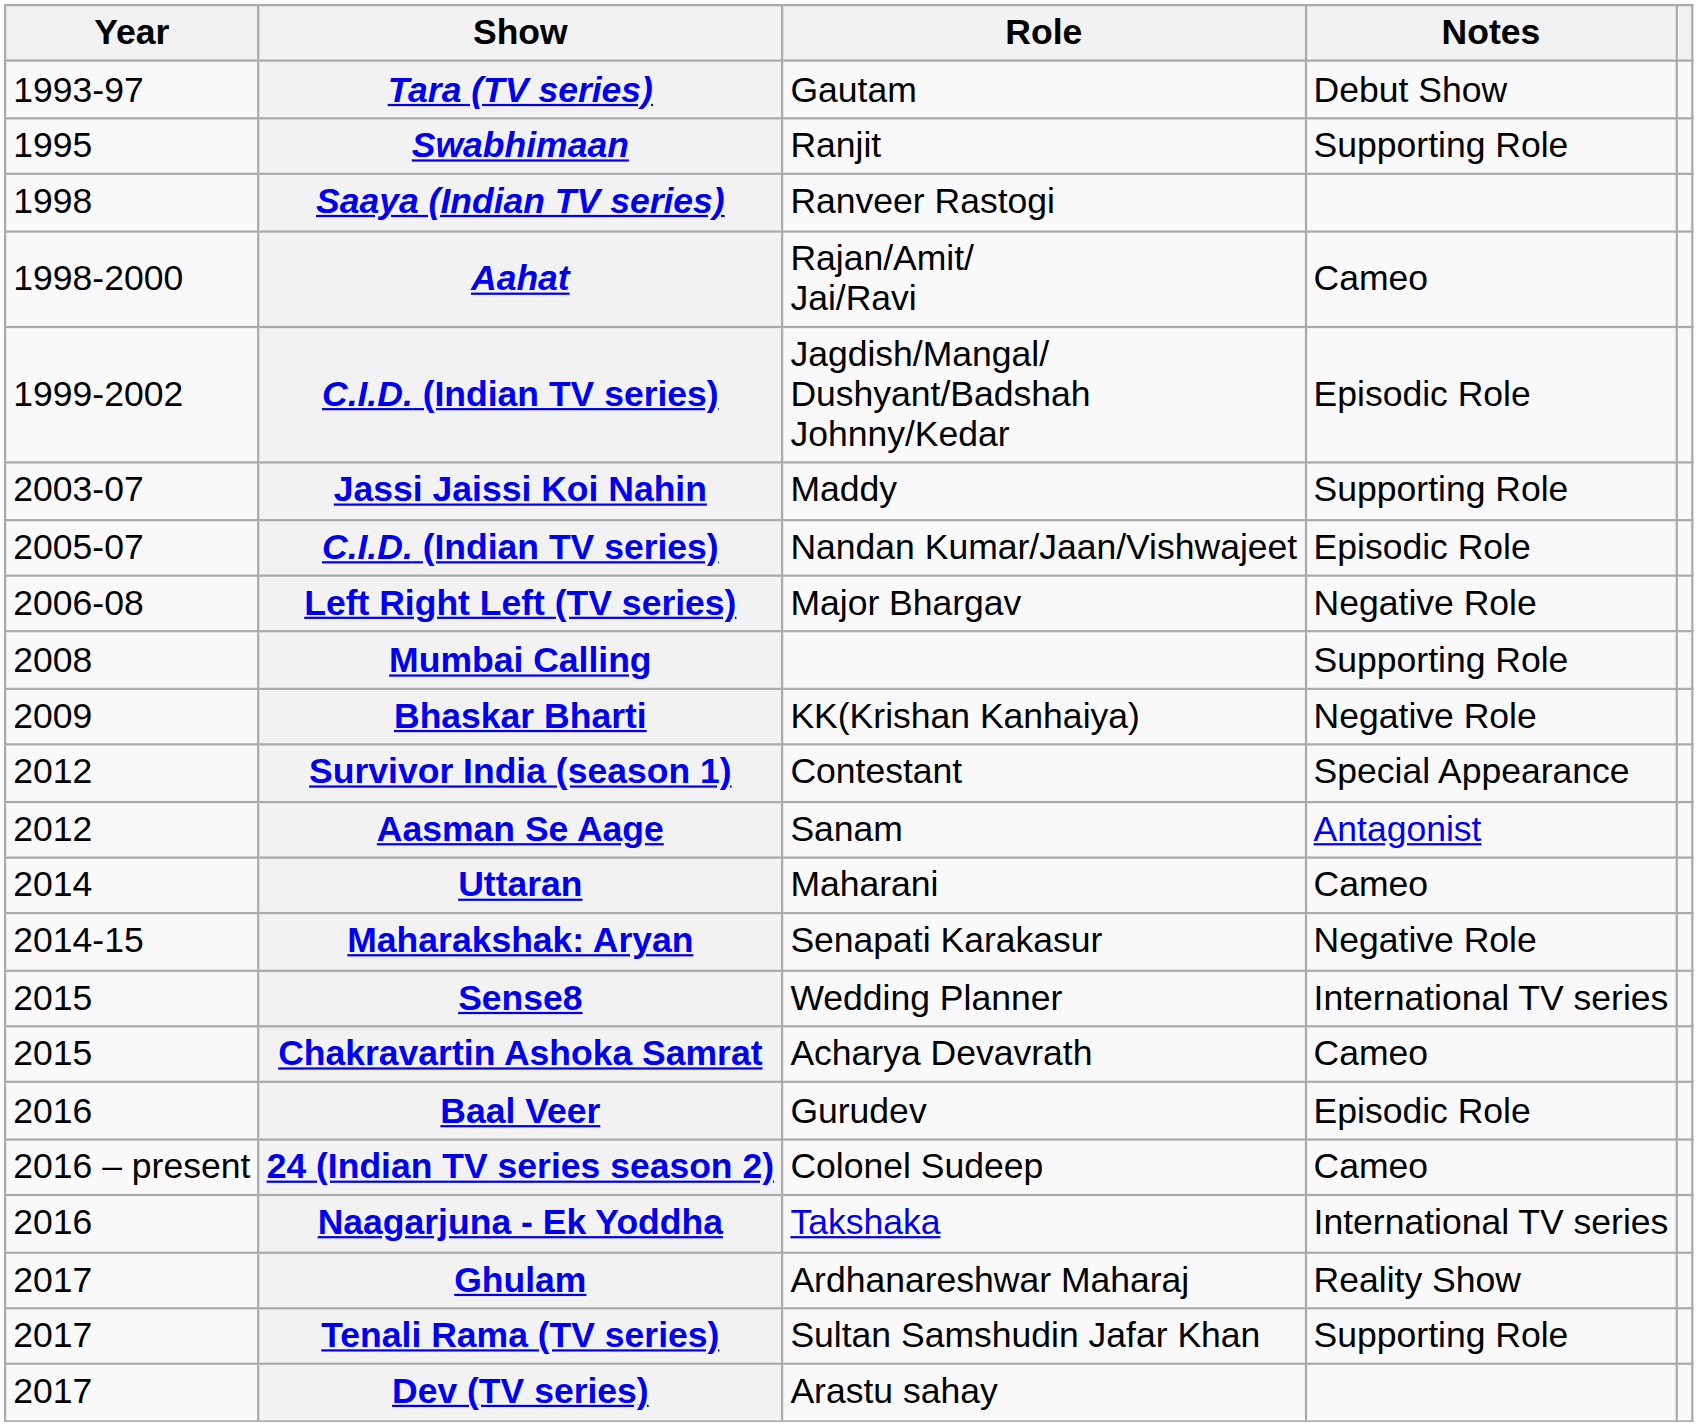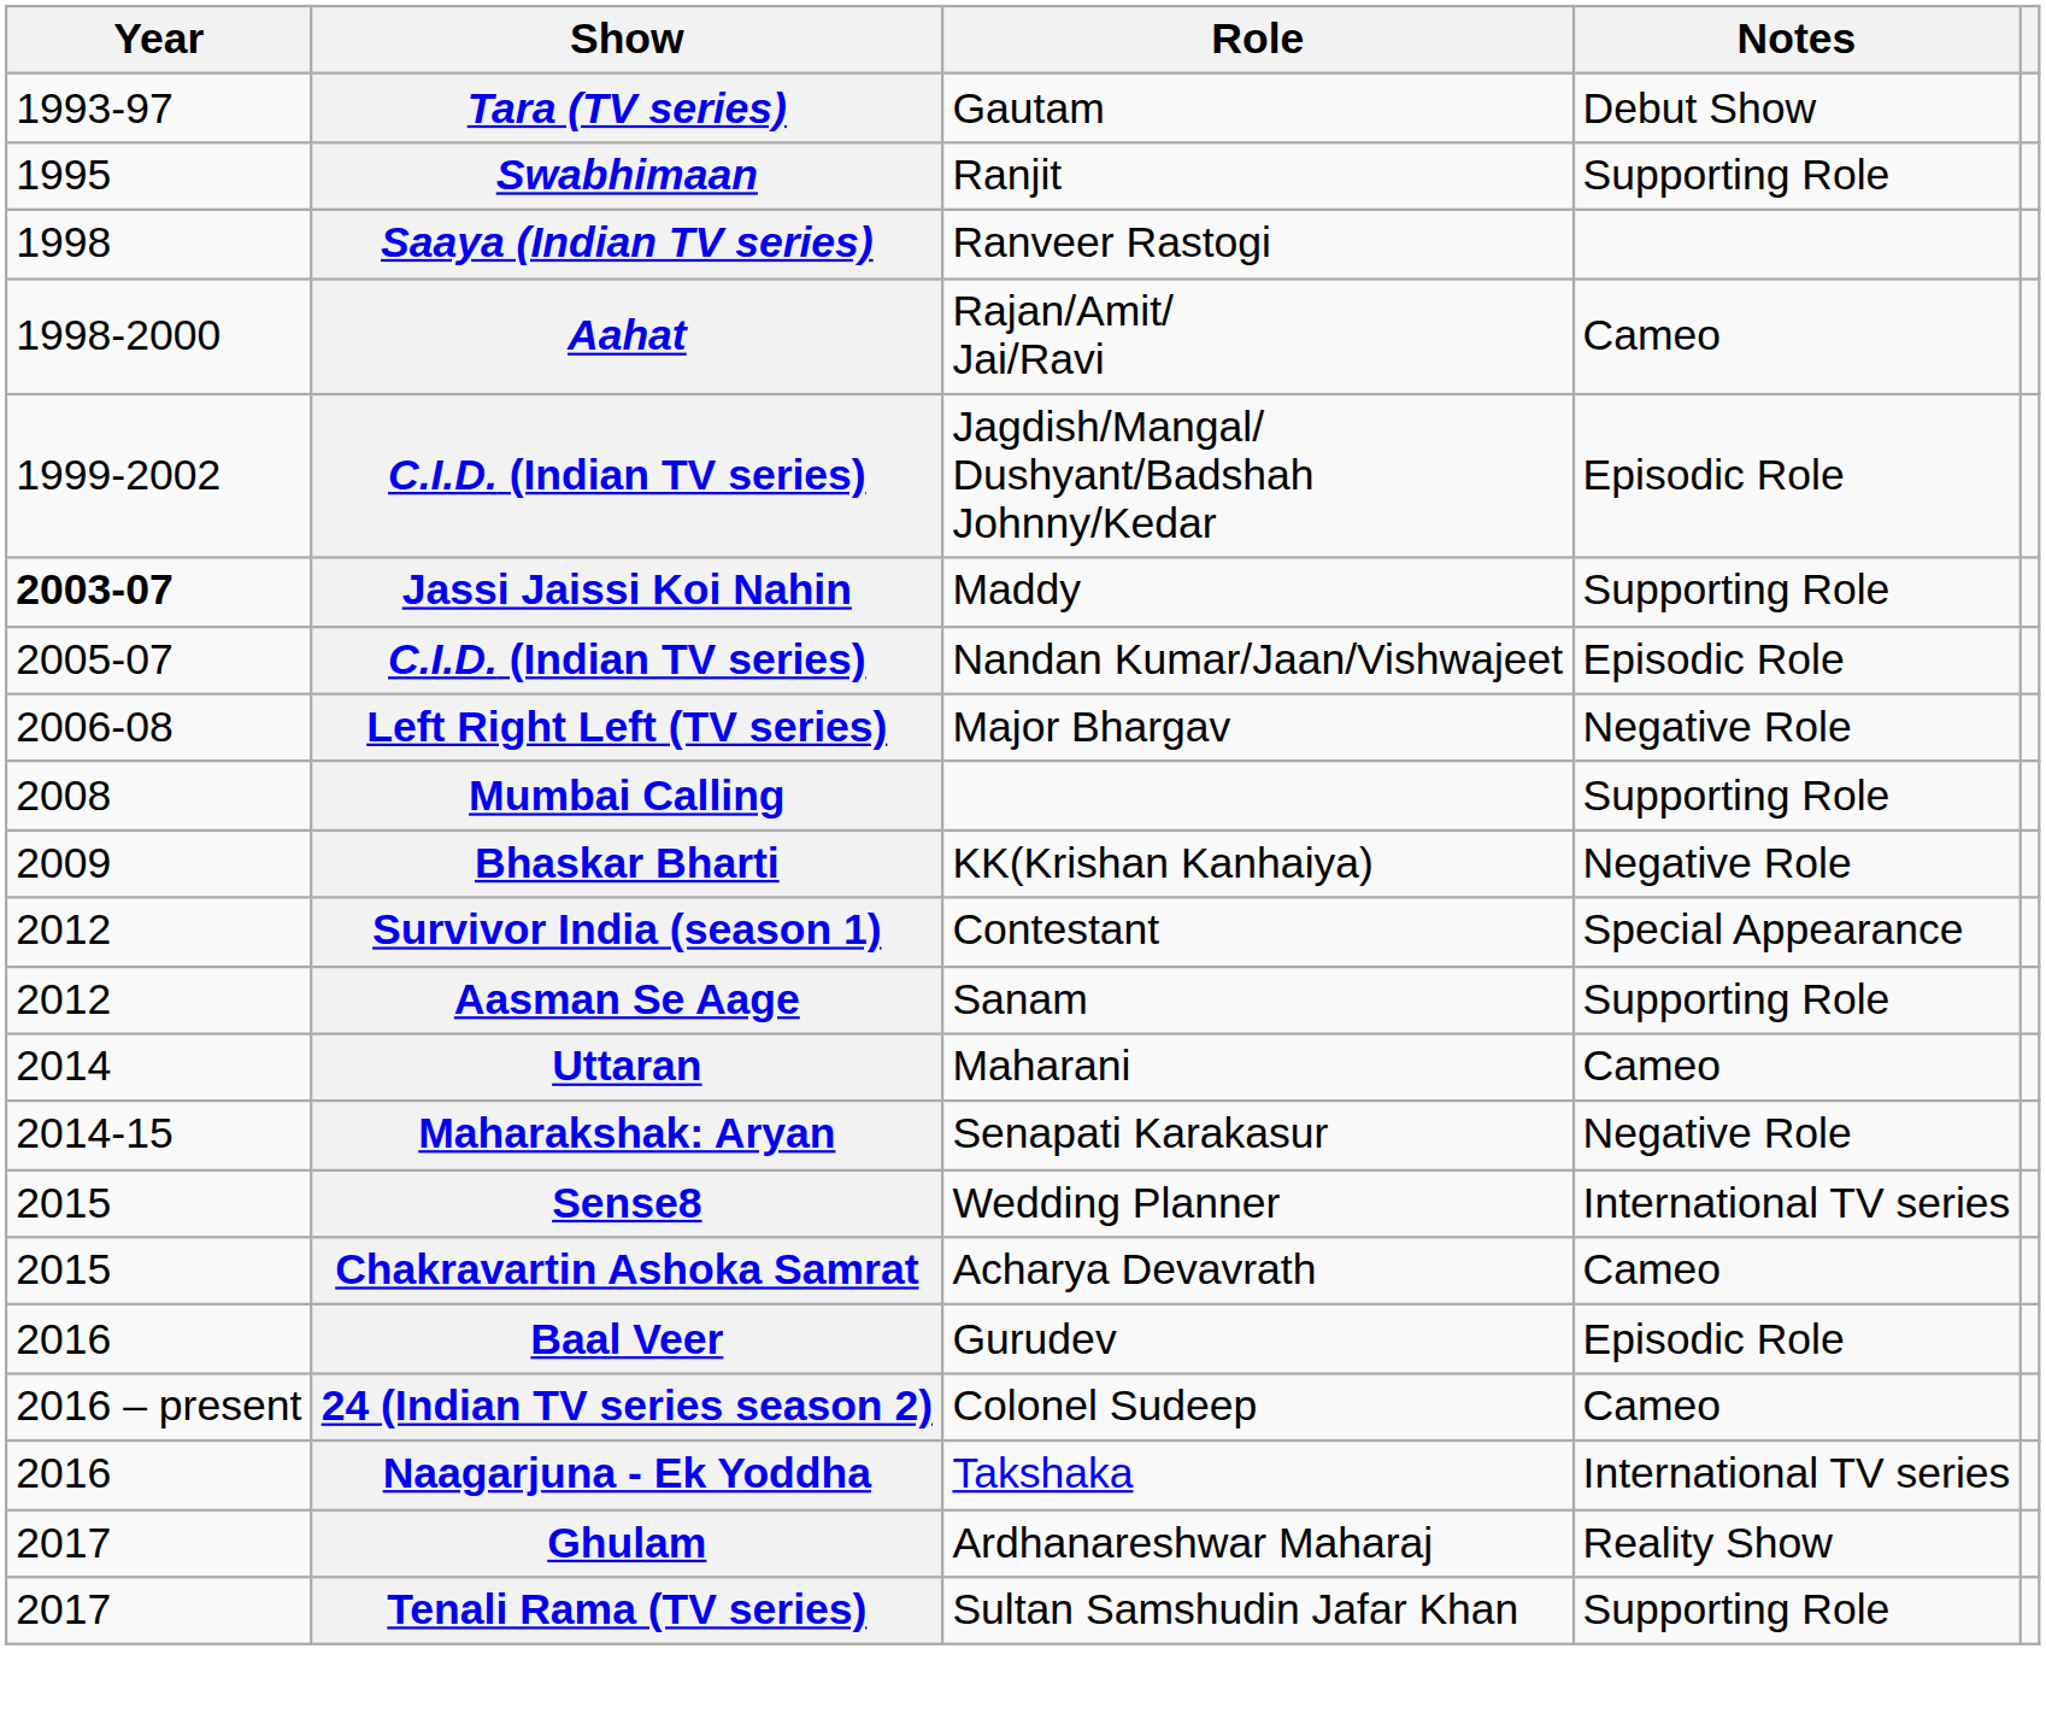Jassi Jaissi Koi Nahin | Year: normal -> bold
Aasman Se Aage | Notes: Antagonist -> Supporting Role
- row: 2017 | Dev (TV series) | Arastu sahay
